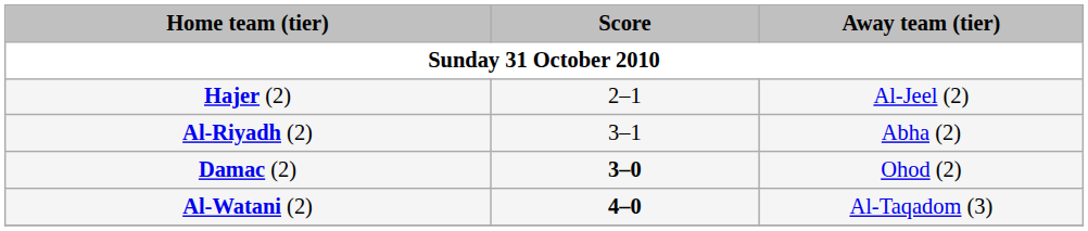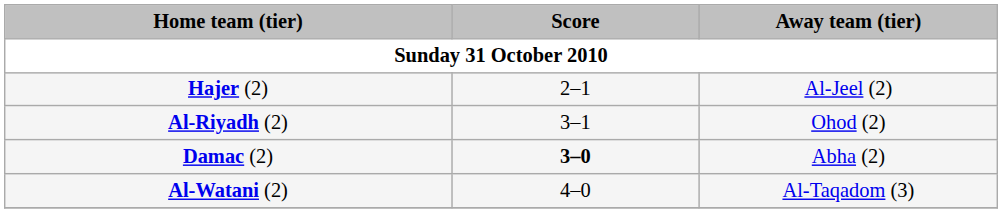Al-Riyadh (2) | Away team (tier): Abha (2) -> Ohod (2)
Damac (2) | Away team (tier): Ohod (2) -> Abha (2)
Al-Watani (2) | Score: bold -> normal
